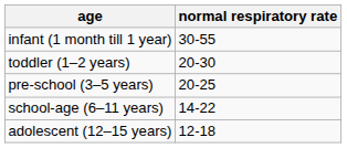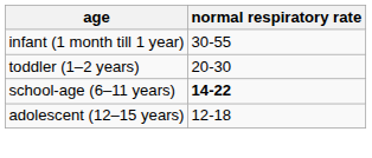- row: pre-school (3–5 years) | 20-25
school-age (6–11 years) | normal respiratory rate: normal -> bold
